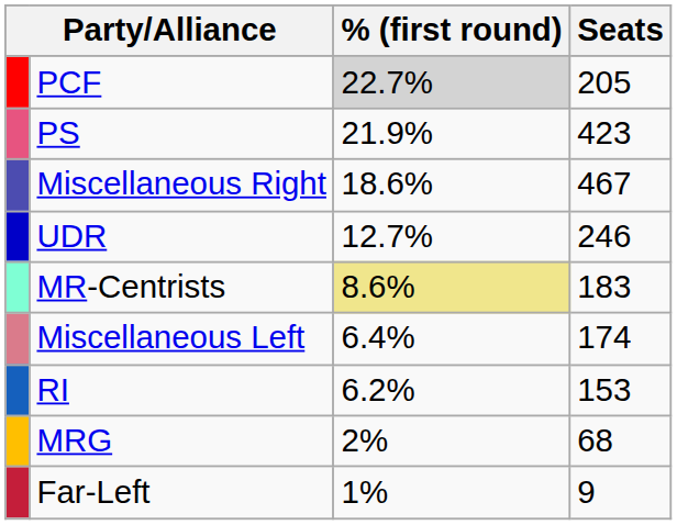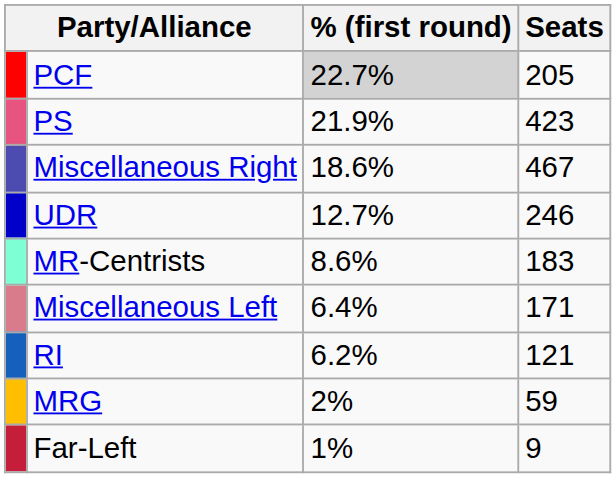MR-Centrists | % (first round): khaki background -> no background
Miscellaneous Left | Seats: 174 -> 171
RI | Seats: 153 -> 121
MRG | Seats: 68 -> 59
